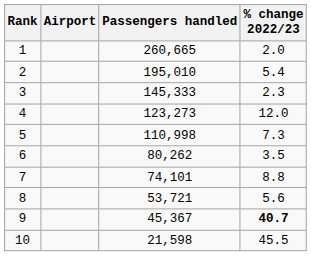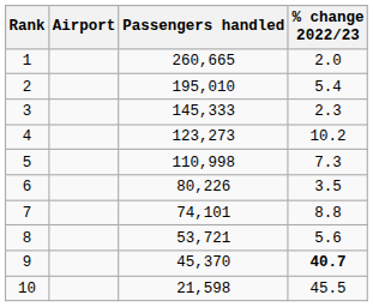4 | % change 2022/23: 12.0 -> 10.2
6 | Passengers handled: 80,262 -> 80,226
9 | Passengers handled: 45,367 -> 45,370
